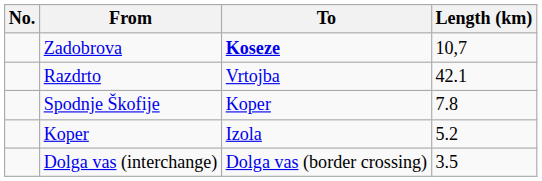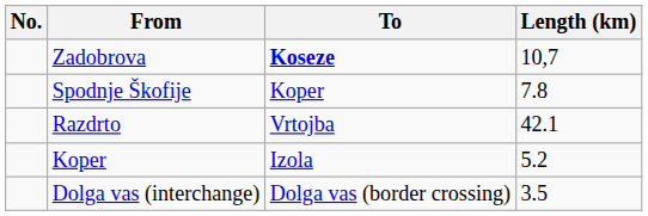rows swapped: Razdrto <-> Spodnje Škofije
